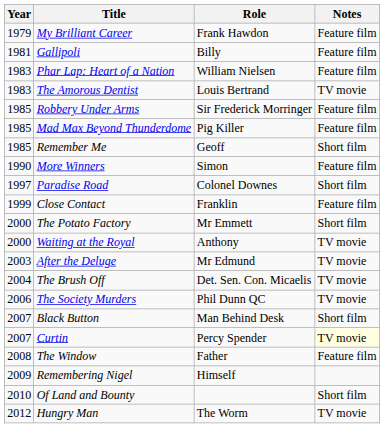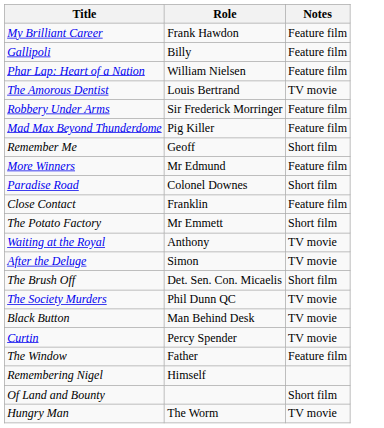- column: Year | 1979 | 1981 | 1983 | 1983 | 1985 | 1985 | 1985 | 1990 | 1997 | 1999 | 2000 | 2000 | 2003 | 2004 | 2006 | 2007 | 2007 | 2008 | 2009 | 2010 | 2012
More Winners | Role: Simon -> Mr Edmund
After the Deluge | Role: Mr Edmund -> Simon
The Brush Off | Notes: TV movie -> Short film
Black Button | Notes: Short film -> TV movie
Curtin | Notes: lightyellow background -> no background
